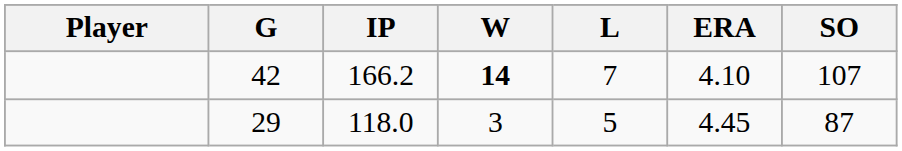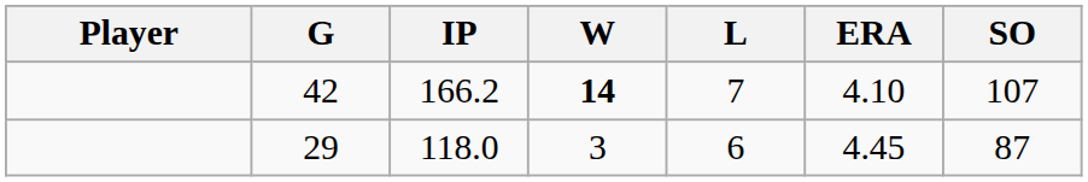29 | L: 5 -> 6
